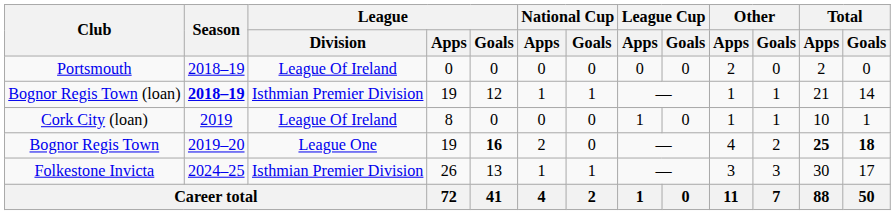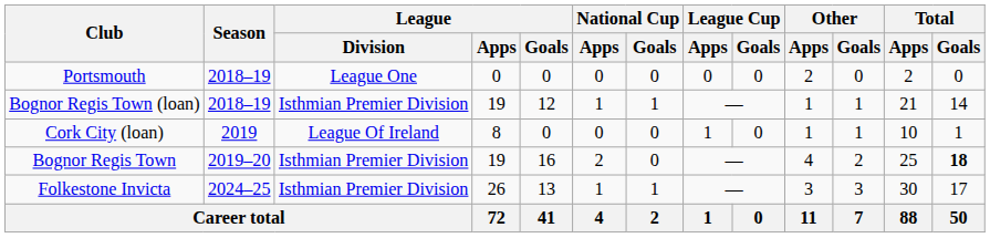Portsmouth | League / Division: League Of Ireland -> League One
Bognor Regis Town (loan) | Season: bold -> normal
Bognor Regis Town | League / Division: League One -> Isthmian Premier Division
Bognor Regis Town | League / Goals: bold -> normal
Bognor Regis Town | Total / Apps: bold -> normal
